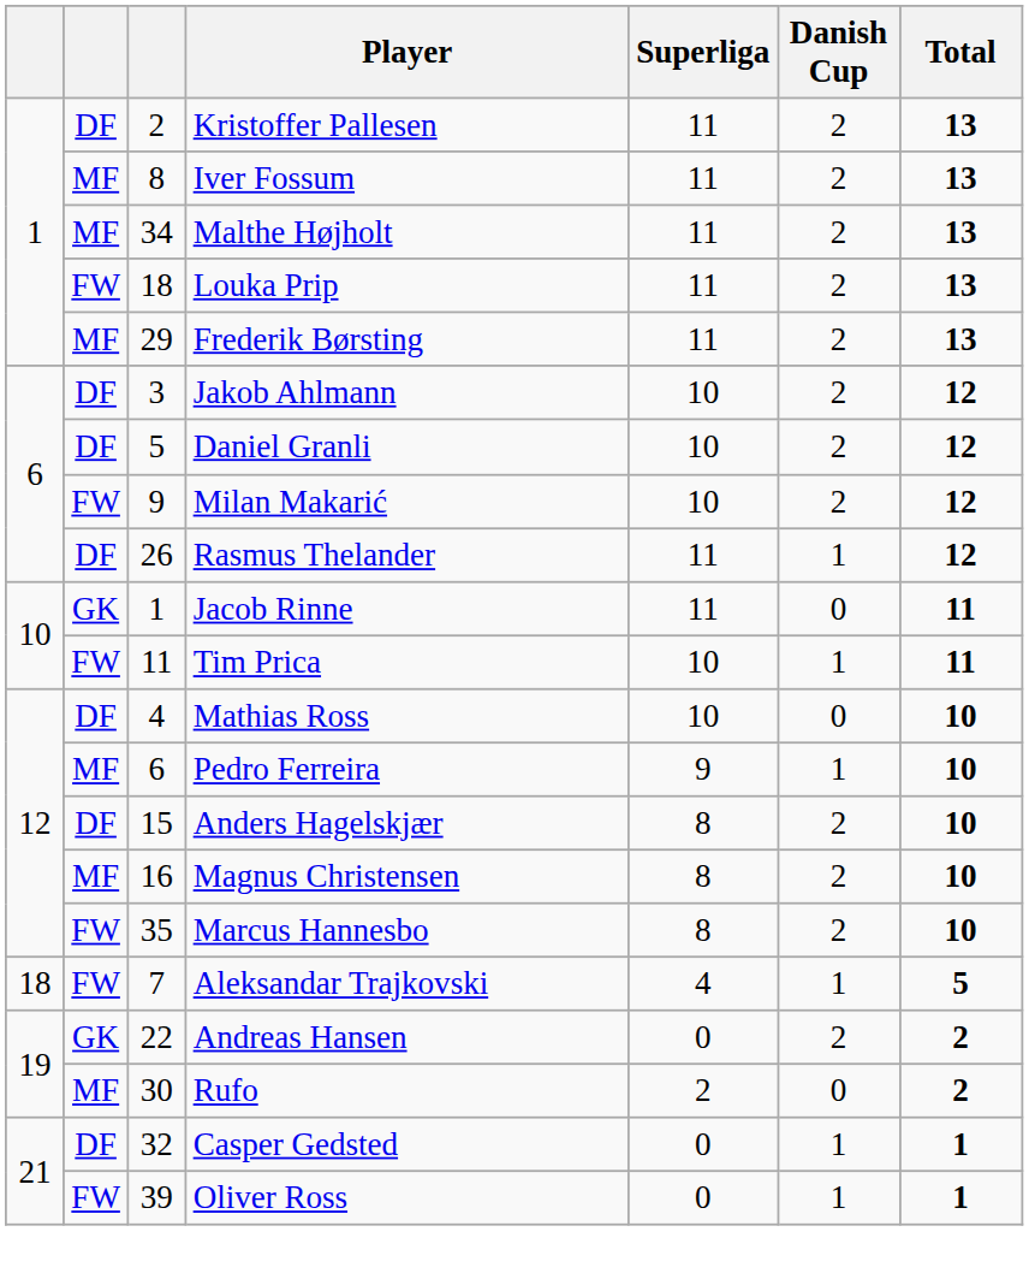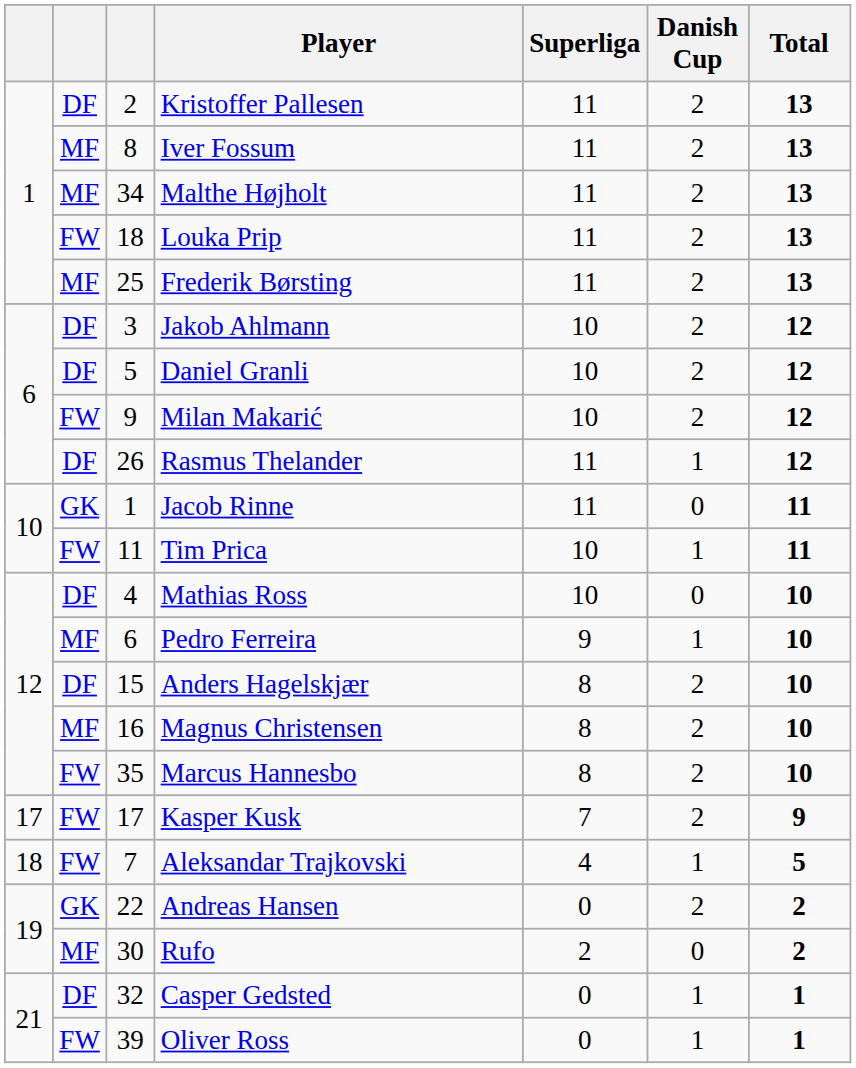Frederik Børsting | column 3: 29 -> 25
+ row: 17 | FW | 17 | Kasper Kusk | 7 | 2 | 9
